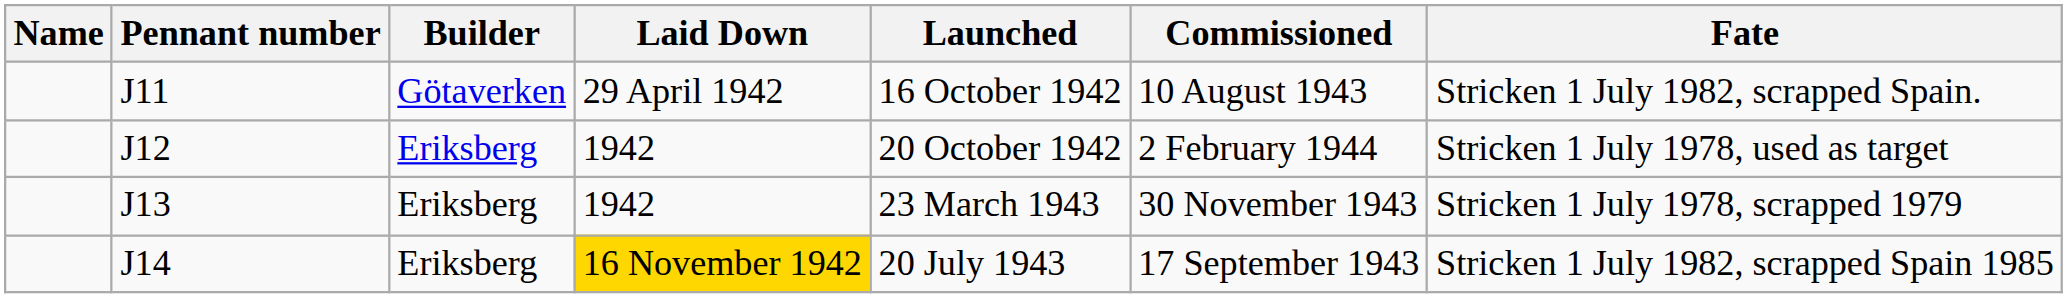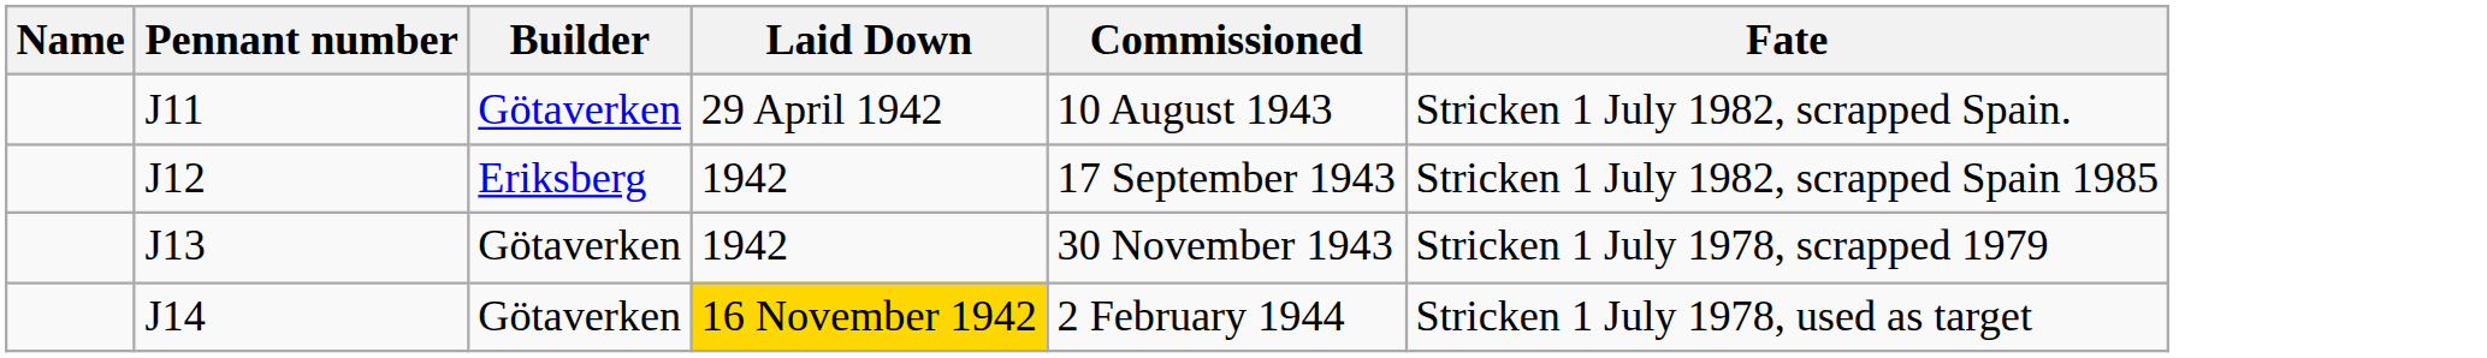- column: Launched | 16 October 1942 | 20 October 1942 | 23 March 1943 | 20 July 1943
J12 | Commissioned: 2 February 1944 -> 17 September 1943
J12 | Fate: Stricken 1 July 1978, used as target -> Stricken 1 July 1982, scrapped Spain 1985
J13 | Builder: Eriksberg -> Götaverken
J14 | Builder: Eriksberg -> Götaverken
J14 | Commissioned: 17 September 1943 -> 2 February 1944
J14 | Fate: Stricken 1 July 1982, scrapped Spain 1985 -> Stricken 1 July 1978, used as target
